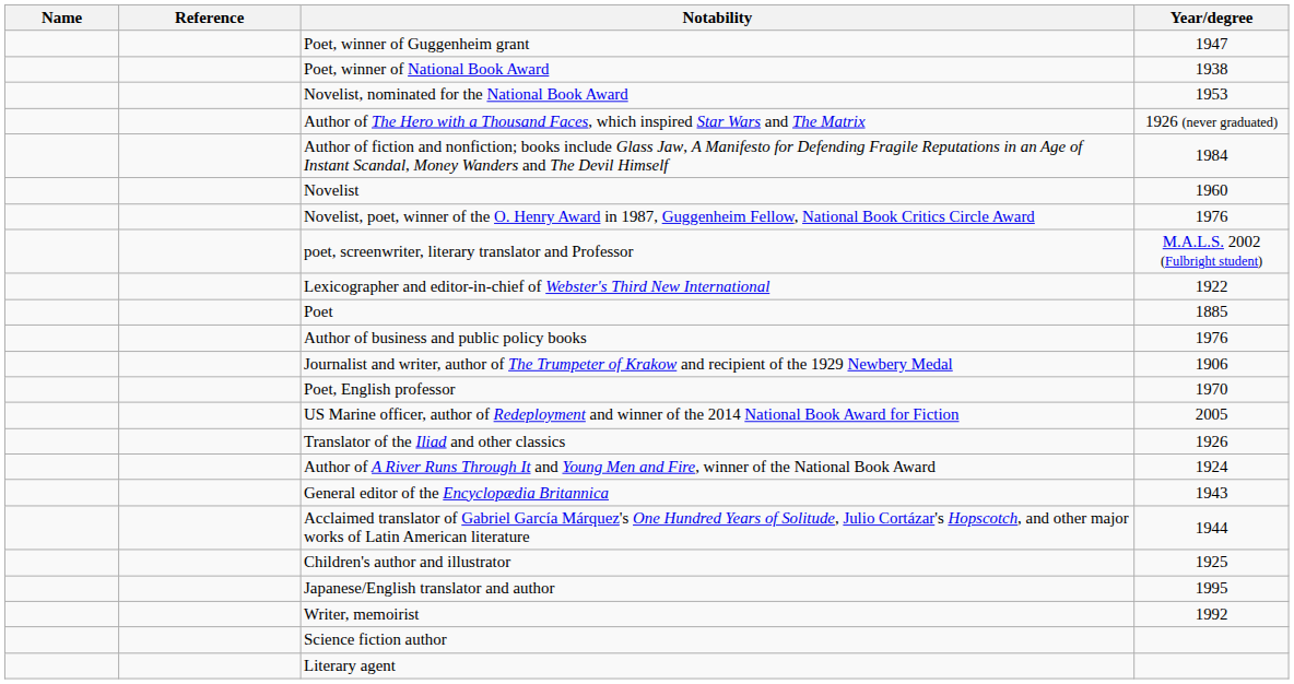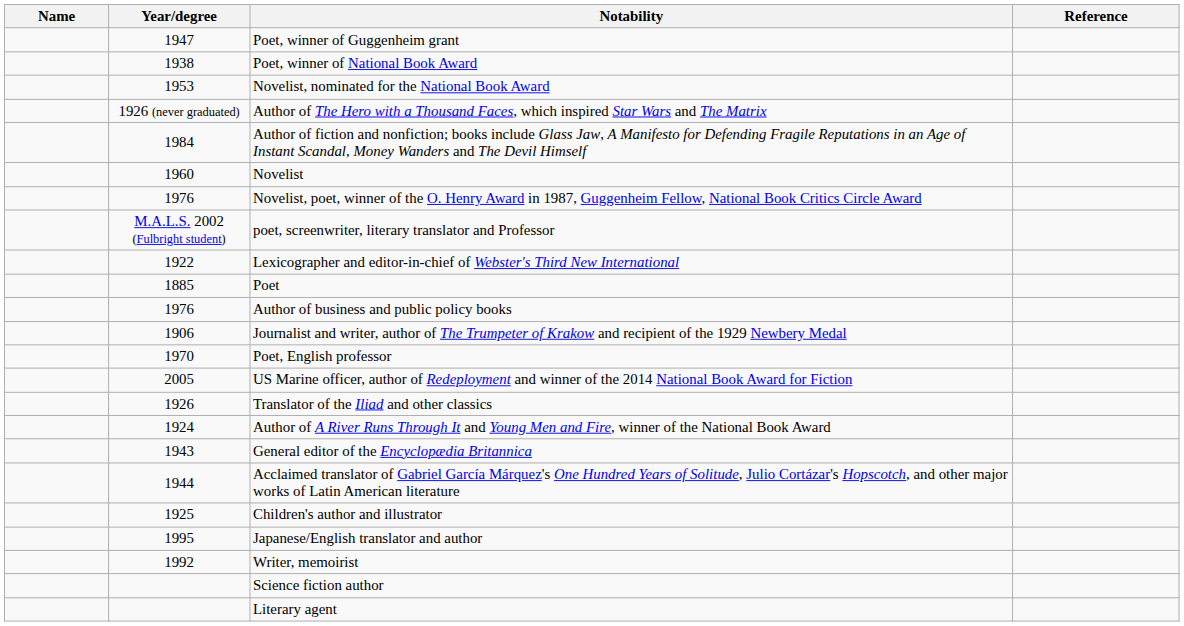columns swapped: Year/degree <-> Reference
